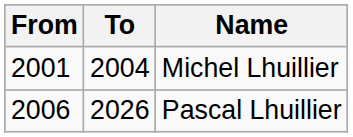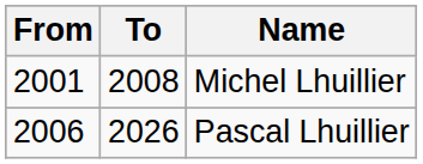Michel Lhuillier | To: 2004 -> 2008
